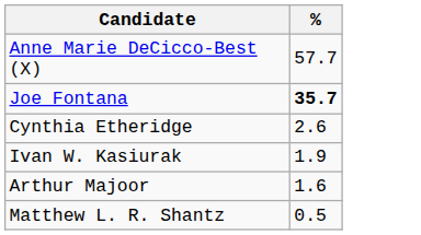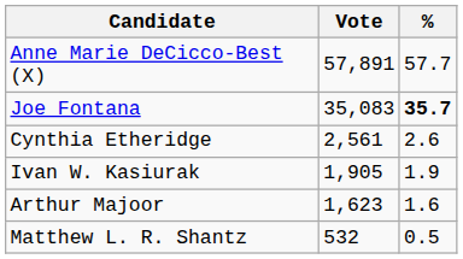+ column: Vote | 57,891 | 35,083 | 2,561 | 1,905 | 1,623 | 532
